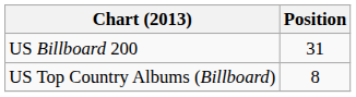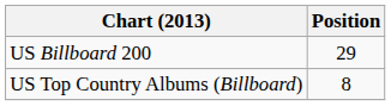US Billboard 200 | Position: 31 -> 29
